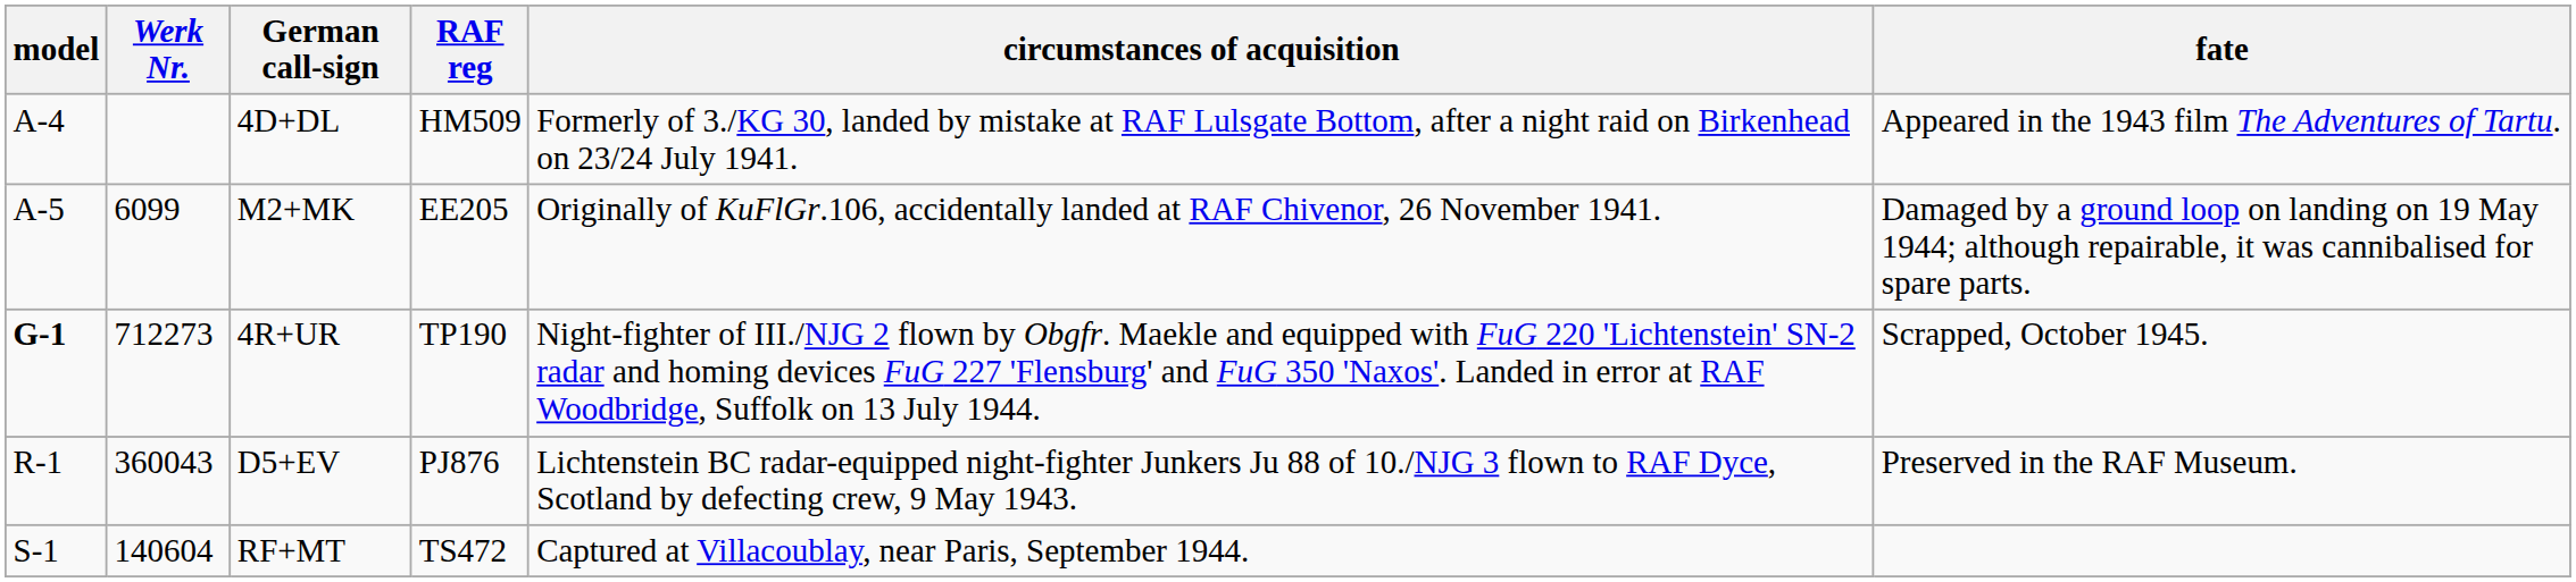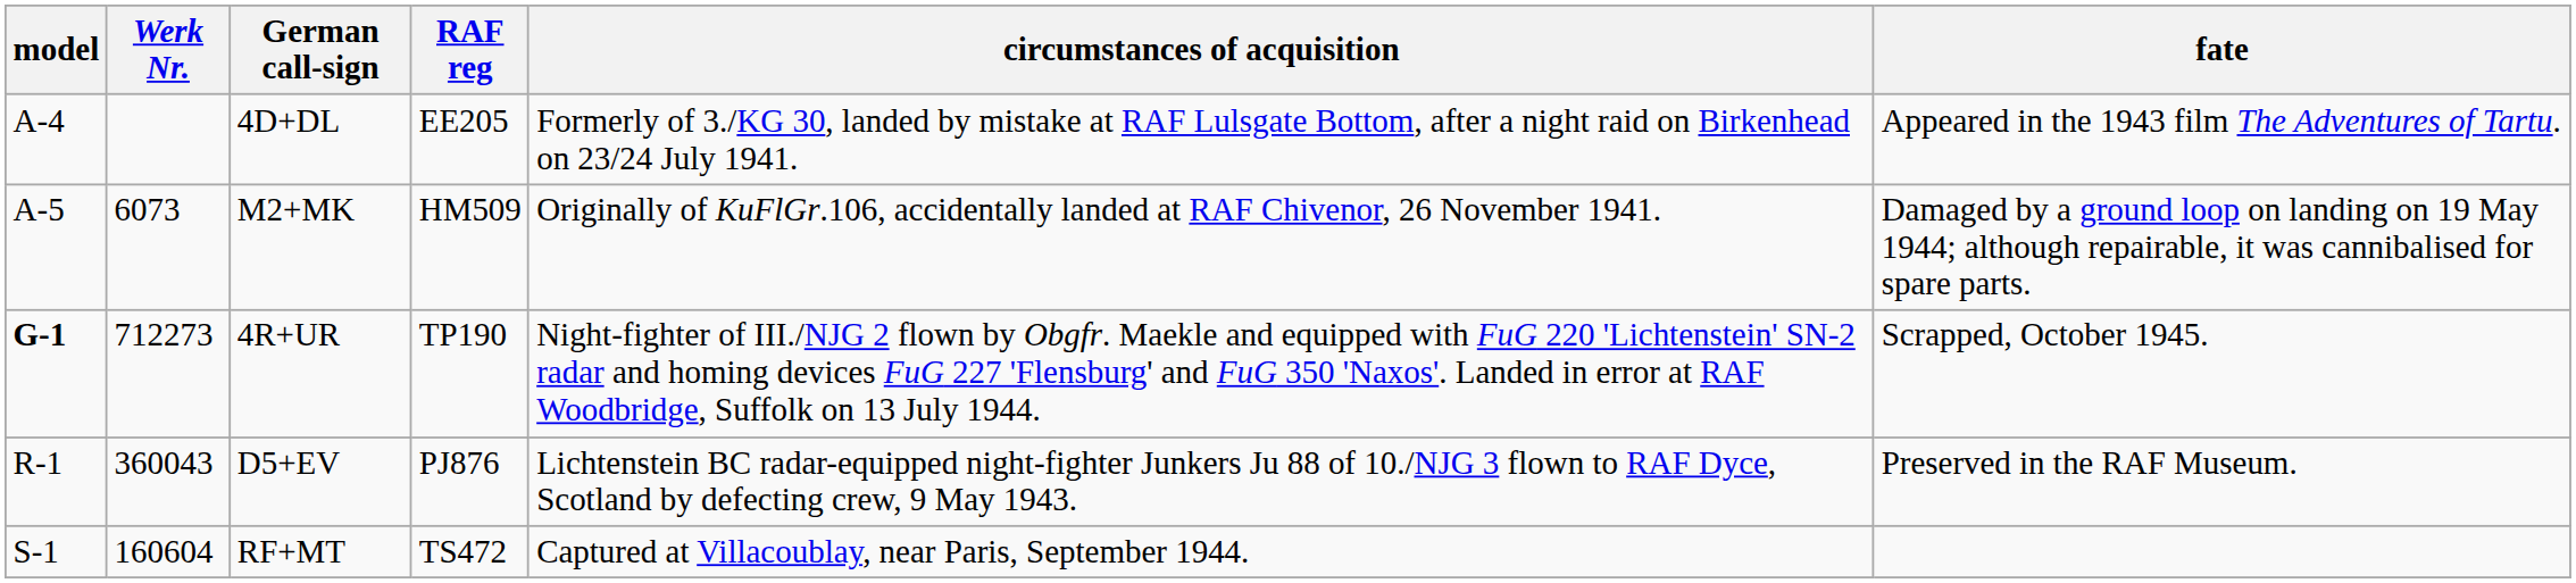4D+DL | RAF reg: HM509 -> EE205
M2+MK | Werk Nr.: 6099 -> 6073
M2+MK | RAF reg: EE205 -> HM509
RF+MT | Werk Nr.: 140604 -> 160604
